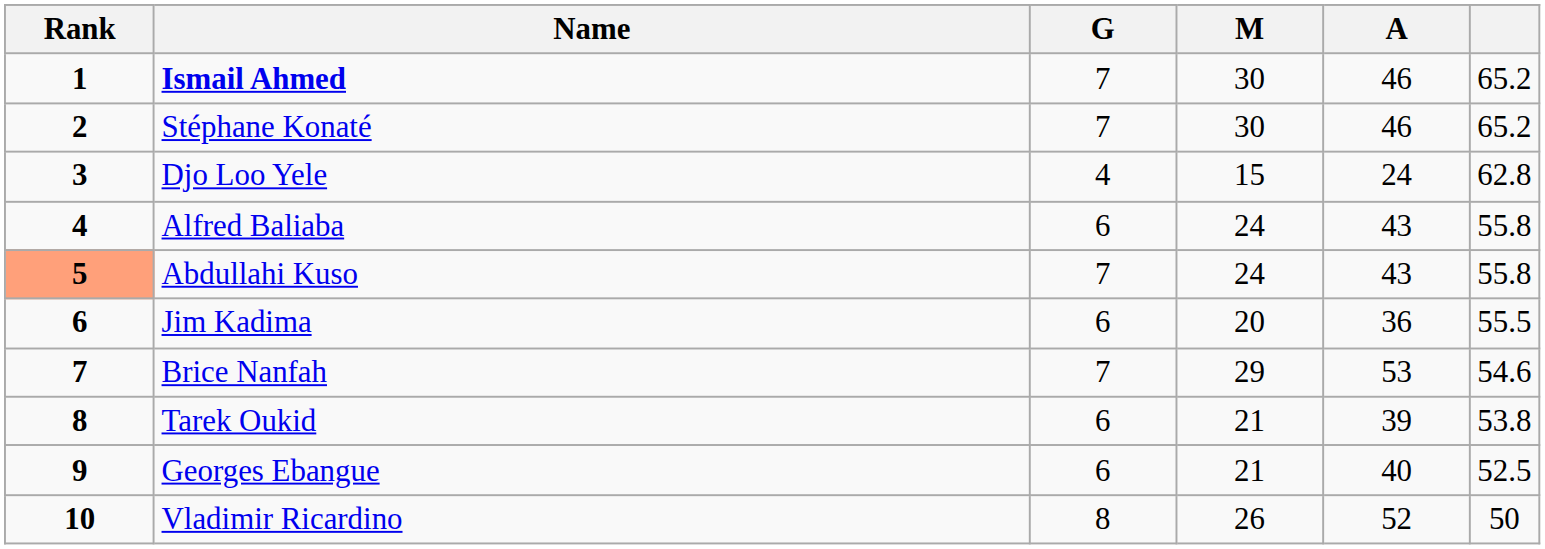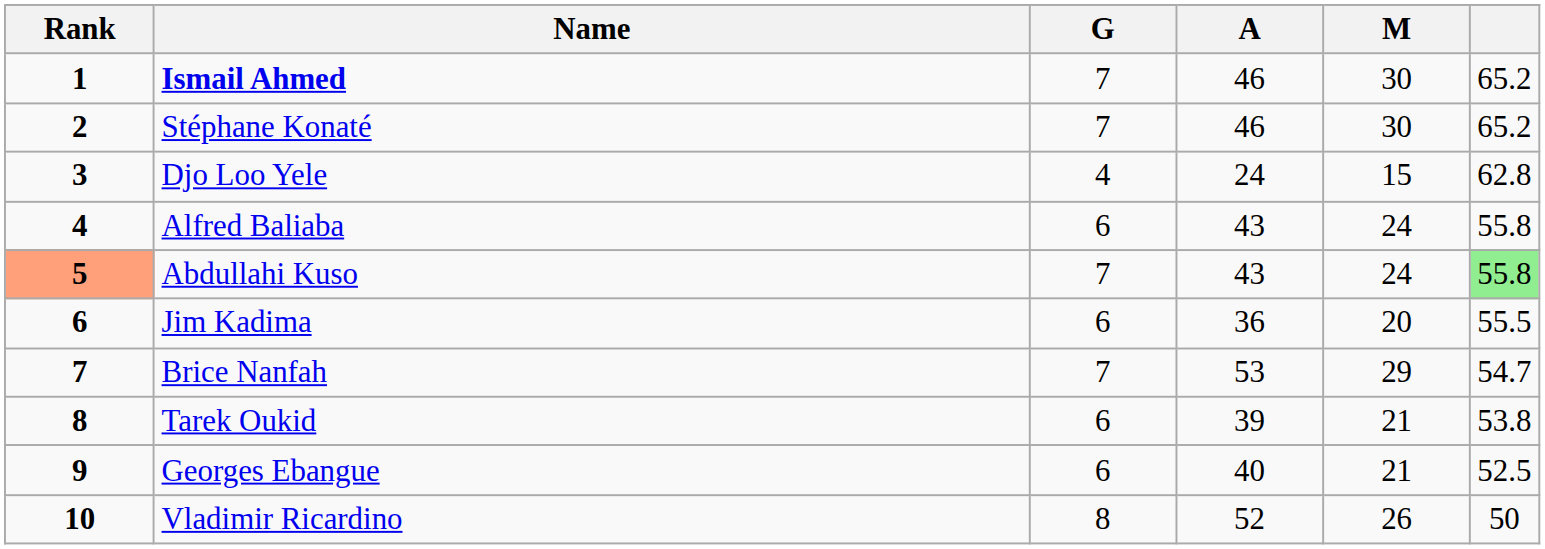columns swapped: A <-> M
Abdullahi Kuso | column 6: no background -> lightgreen background
Brice Nanfah | column 6: 54.6 -> 54.7
